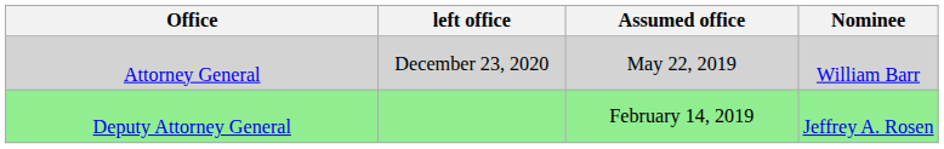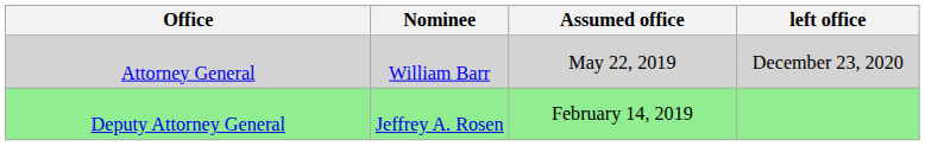columns swapped: Nominee <-> left office
